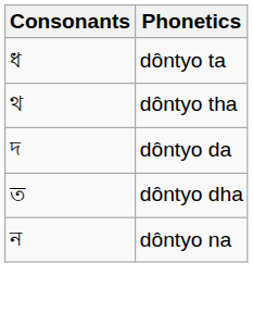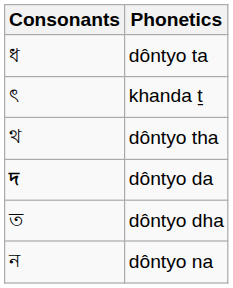+ row: ৎ | khanda ṯ
dôntyo da | Consonants: normal -> bold
